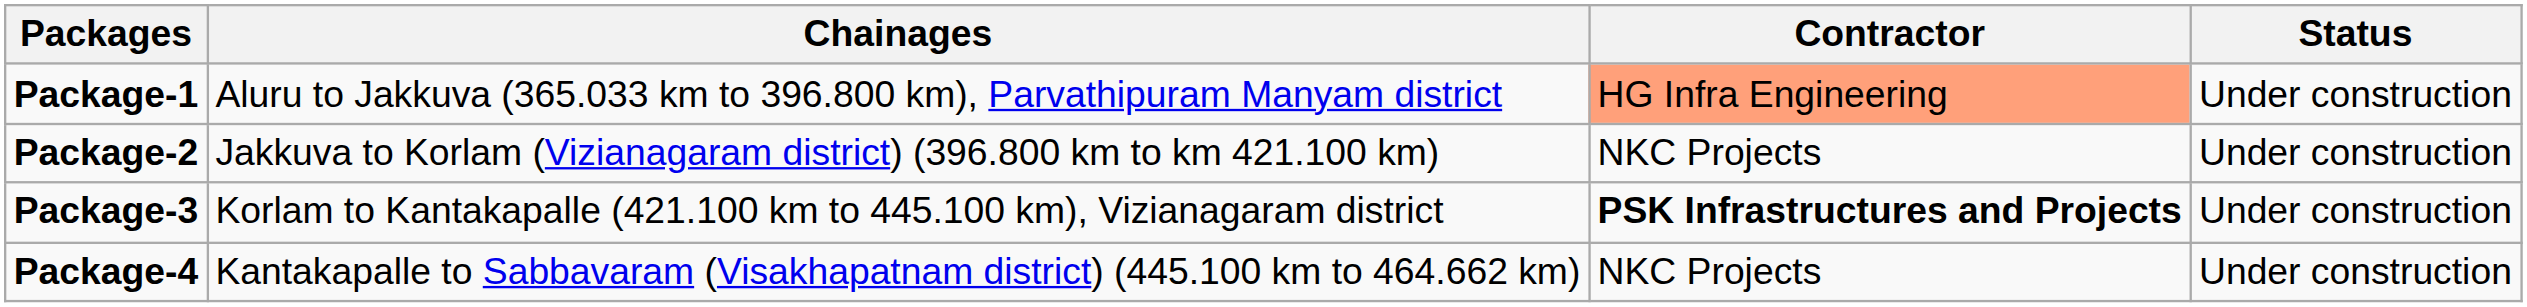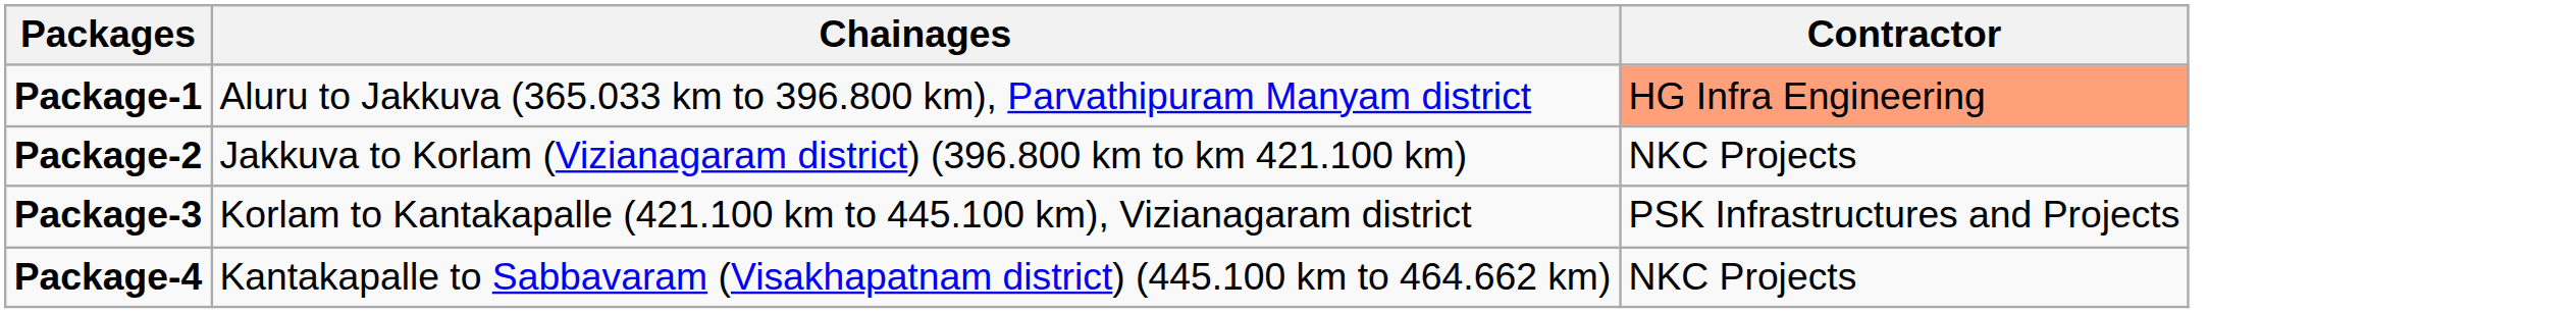- column: Status | Under construction | Under construction | Under construction | Under construction
Package-3 | Contractor: bold -> normal
